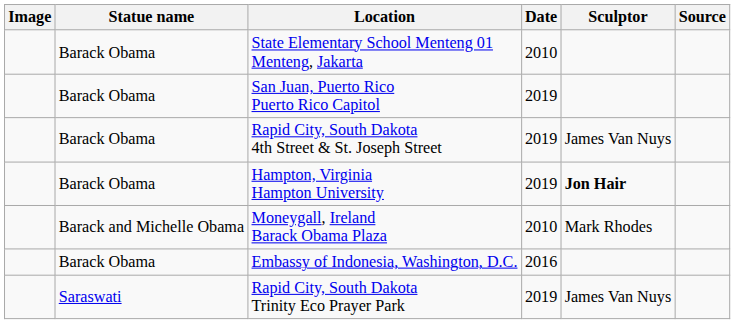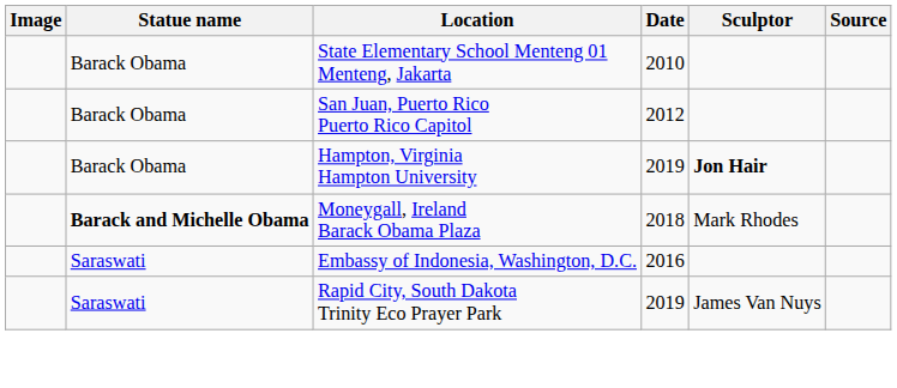San Juan, Puerto Rico Puerto Rico Capitol | Date: 2019 -> 2012
- row: Barack Obama | Rapid City, South Dakota 4th Street & St. Joseph Street | 2019 | James Van Nuys
Moneygall, Ireland Barack Obama Plaza | Statue name: normal -> bold
Moneygall, Ireland Barack Obama Plaza | Date: 2010 -> 2018
Embassy of Indonesia, Washington, D.C. | Statue name: Barack Obama -> Saraswati
